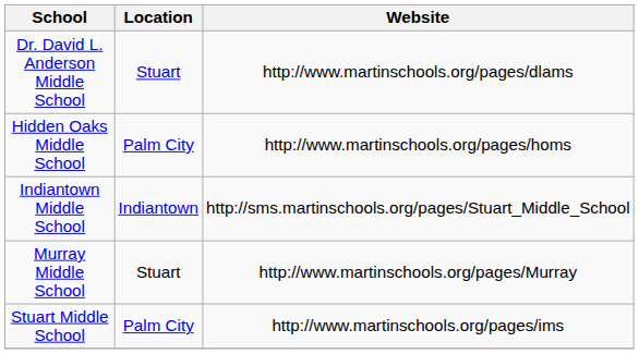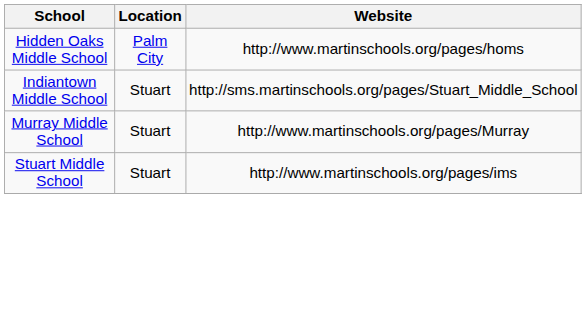- row: Dr. David L. Anderson Middle School | Stuart | http://www.martinschools.org/pages/dlams
Indiantown Middle School | Location: Indiantown -> Stuart
Stuart Middle School | Location: Palm City -> Stuart
